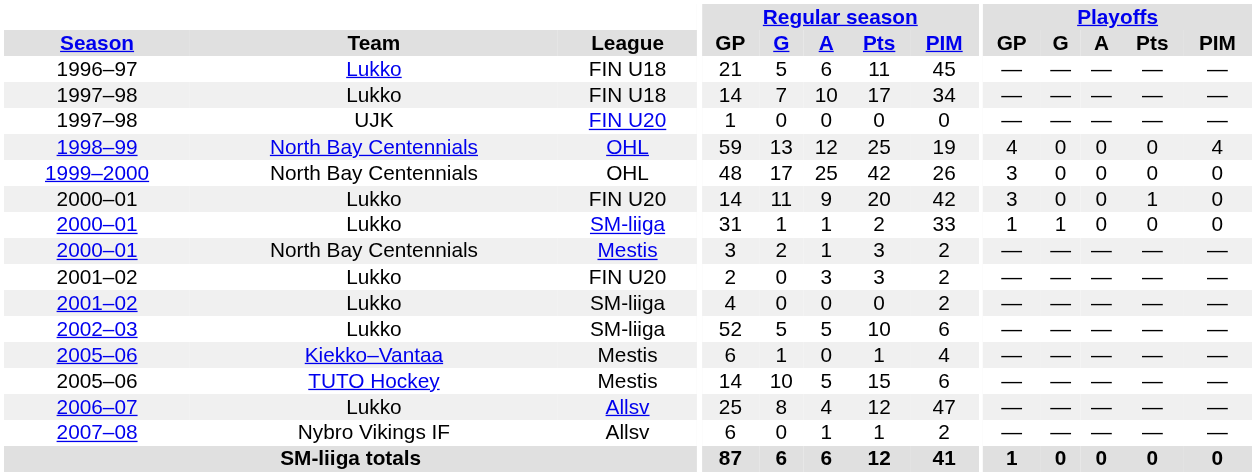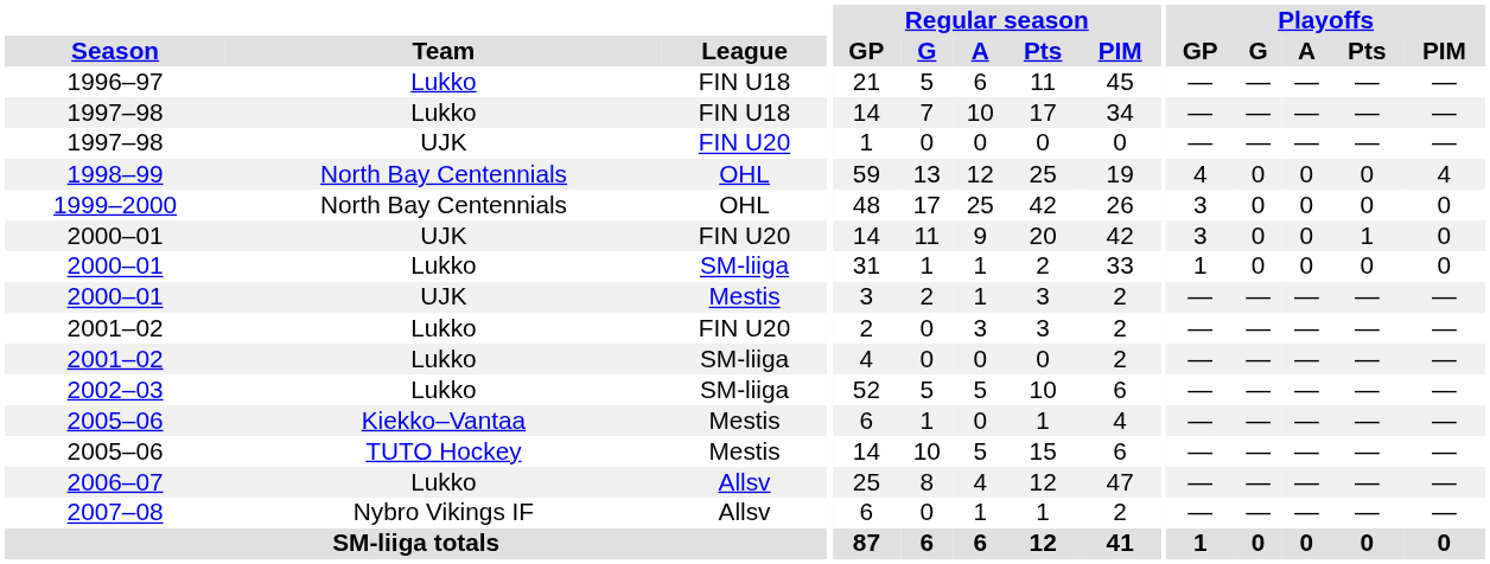2000–01 / FIN U20 | Team: Lukko -> UJK
2000–01 / SM-liiga | Playoffs / G: 1 -> 0
2000–01 / Mestis | Team: North Bay Centennials -> UJK
